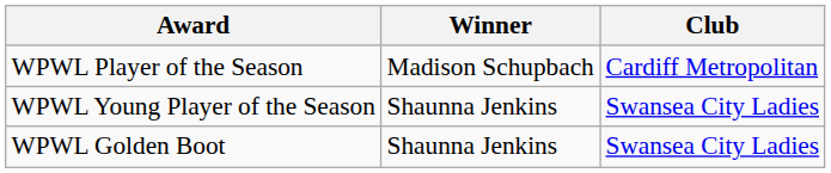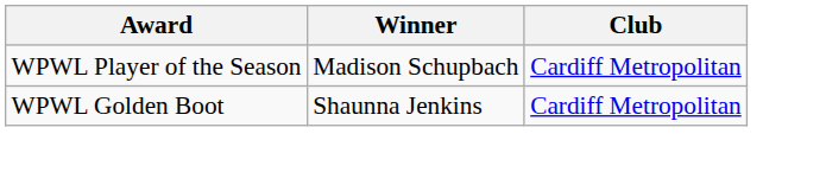- row: WPWL Young Player of the Season | Shaunna Jenkins | Swansea City Ladies
WPWL Golden Boot | Club: Swansea City Ladies -> Cardiff Metropolitan
